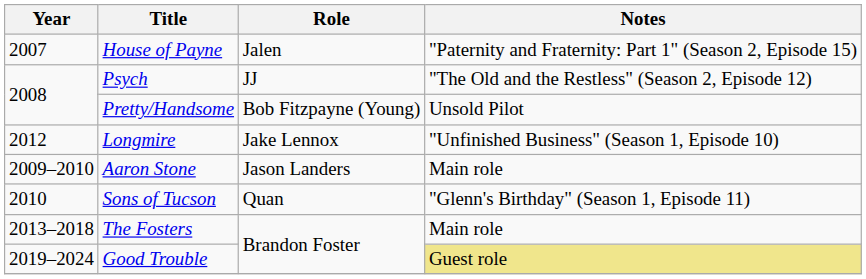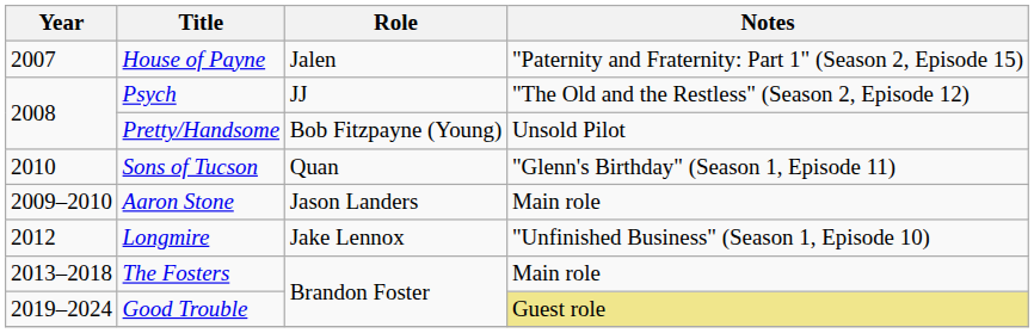rows swapped: Sons of Tucson <-> Longmire
